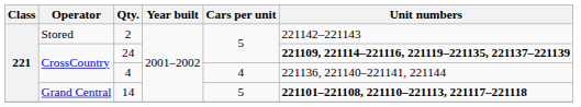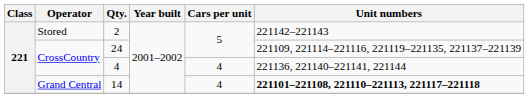24 | Unit numbers: bold -> normal
14 | Cars per unit: 5 -> 4
